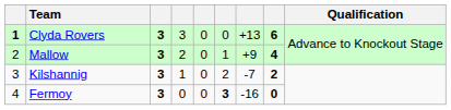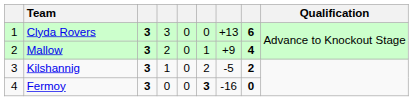Clyda Rovers | column 1: bold -> normal
Kilshannig | column 7: -7 -> -5
